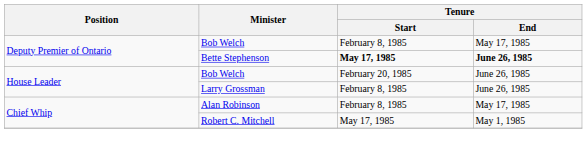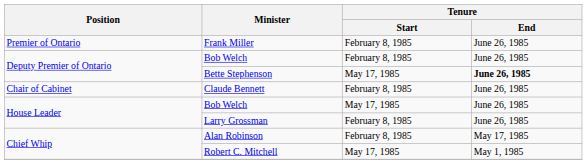+ row: Premier of Ontario | Frank Miller | February 8, 1985 | June 26, 1985
Deputy Premier of Ontario / Bob Welch | Tenure / End: May 17, 1985 -> June 26, 1985
Bette Stephenson | Tenure / Start: bold -> normal
+ row: Chair of Cabinet | Claude Bennett | February 8, 1985 | June 26, 1985
House Leader / Bob Welch | Tenure / Start: February 20, 1985 -> May 17, 1985
